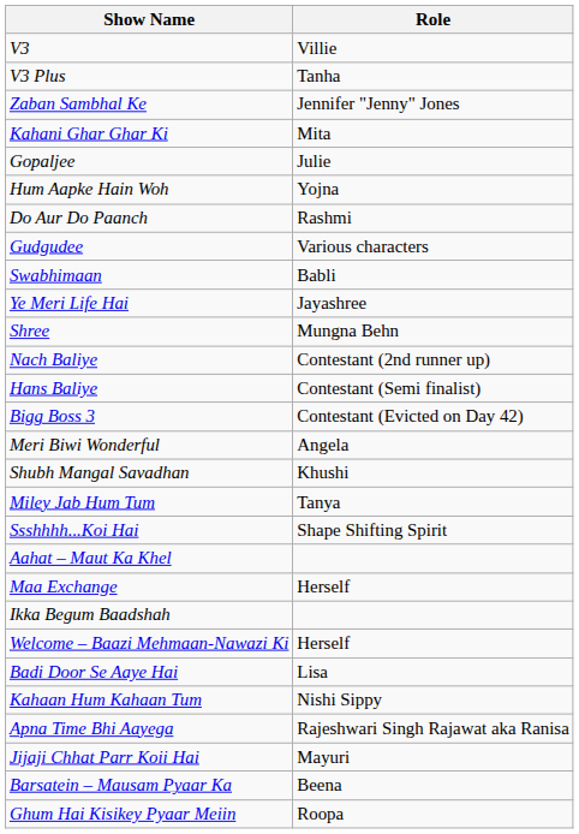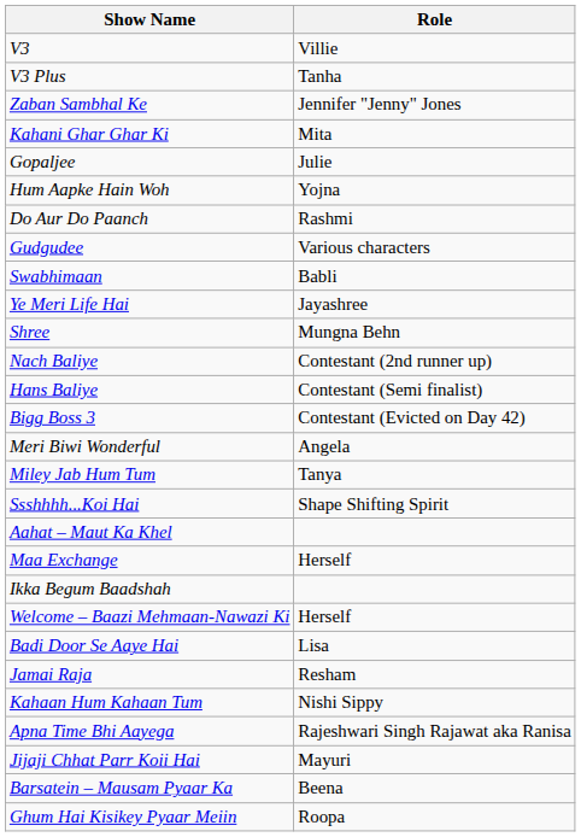- row: Shubh Mangal Savadhan | Khushi
+ row: Jamai Raja | Resham
